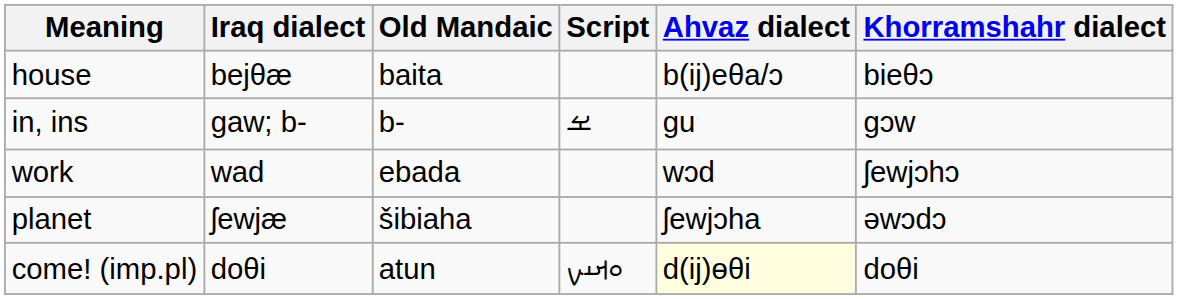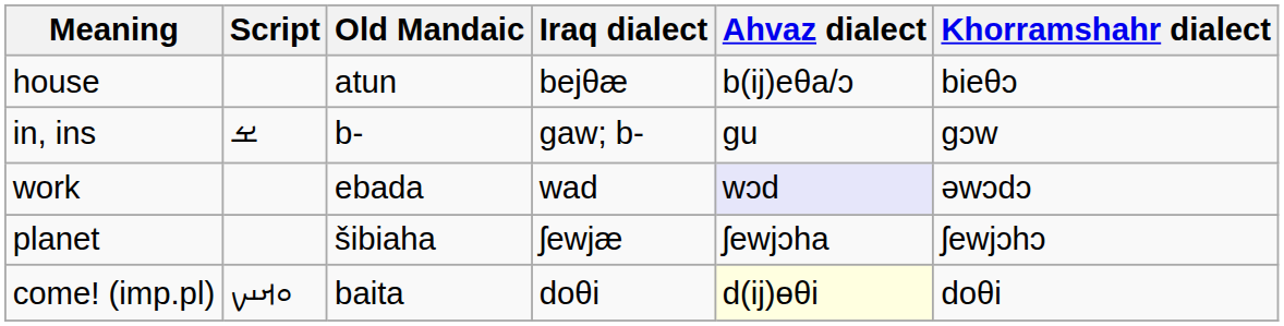columns swapped: Script <-> Iraq dialect
house | Old Mandaic: baita -> atun
work | Ahvaz dialect: no background -> lavender background
work | Khorramshahr dialect: ʃewjɔhɔ -> əwɔdɔ
planet | Khorramshahr dialect: əwɔdɔ -> ʃewjɔhɔ
come! (imp.pl) | Old Mandaic: atun -> baita
